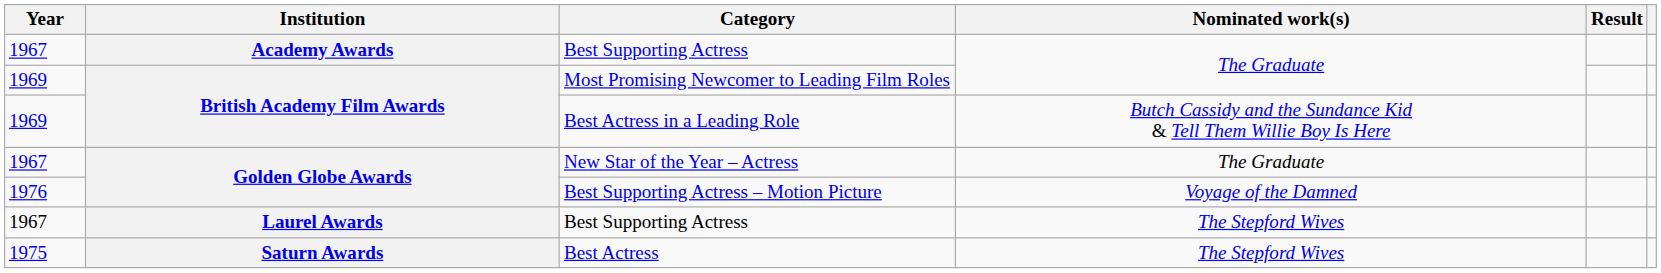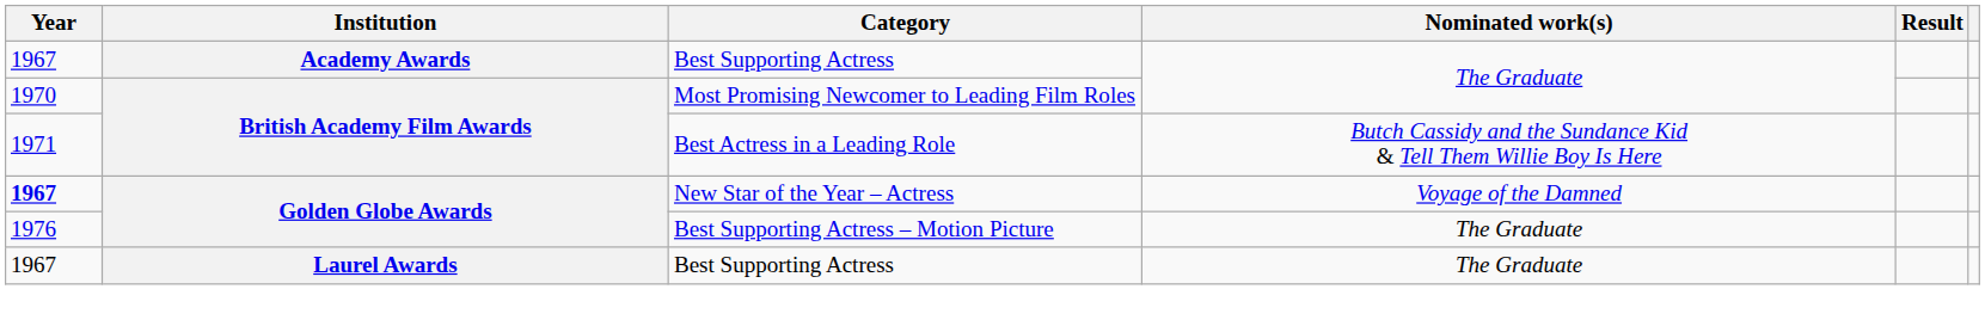Most Promising Newcomer to Leading Film Roles | Year: 1969 -> 1970
Best Actress in a Leading Role | Year: 1969 -> 1971
New Star of the Year – Actress | Year: normal -> bold
New Star of the Year – Actress | Nominated work(s): The Graduate -> Voyage of the Damned
Best Supporting Actress – Motion Picture | Nominated work(s): Voyage of the Damned -> The Graduate
Laurel Awards / Best Supporting Actress | Nominated work(s): The Stepford Wives -> The Graduate
- row: 1975 | Saturn Awards | Best Actress | The Stepford Wives
